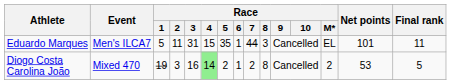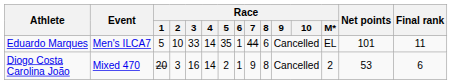Eduardo Marques | Race / 2: 11 -> 10
Eduardo Marques | Race / 3: 31 -> 33
Eduardo Marques | Race / 4: 15 -> 14
Eduardo Marques | Race / 8: 3 -> 6
Diogo Costa Carolina João | Race / 1: 19 -> 20
Diogo Costa Carolina João | Race / 4: lightgreen background -> no background
Diogo Costa Carolina João | Race / 7: 2 -> 9
Diogo Costa Carolina João | Final rank: 5 -> 6
